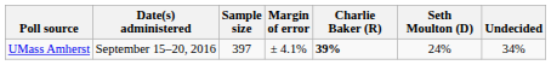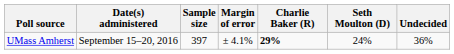UMass Amherst | Charlie Baker (R): 39% -> 29%
UMass Amherst | Undecided: 34% -> 36%
